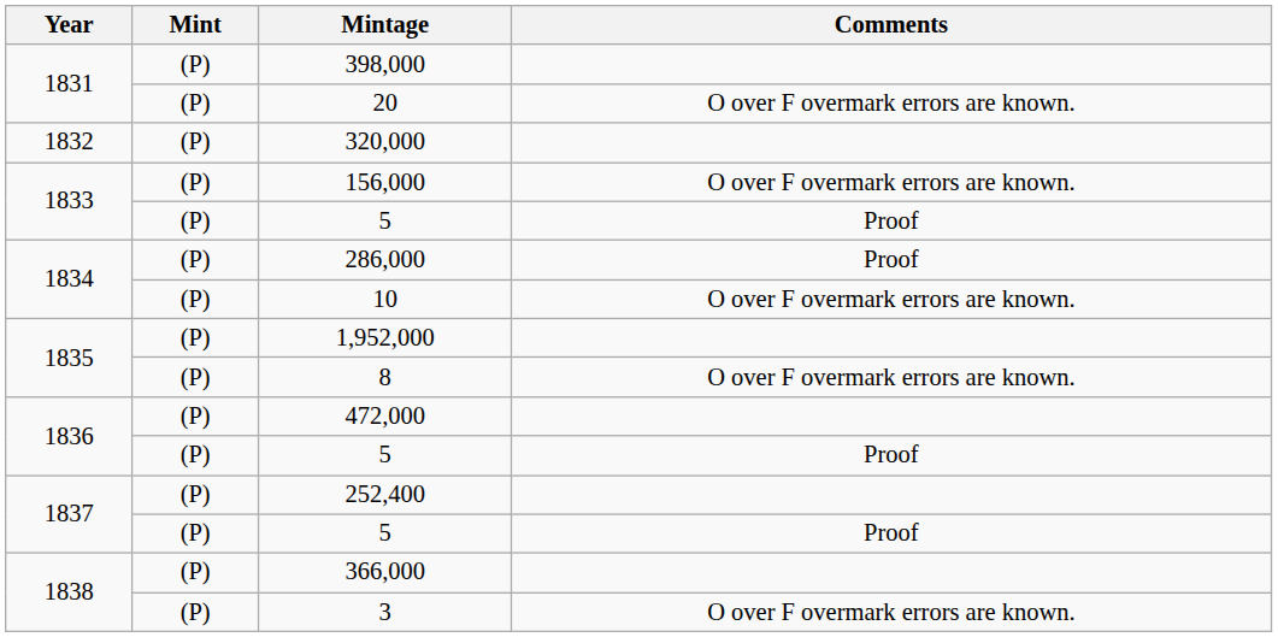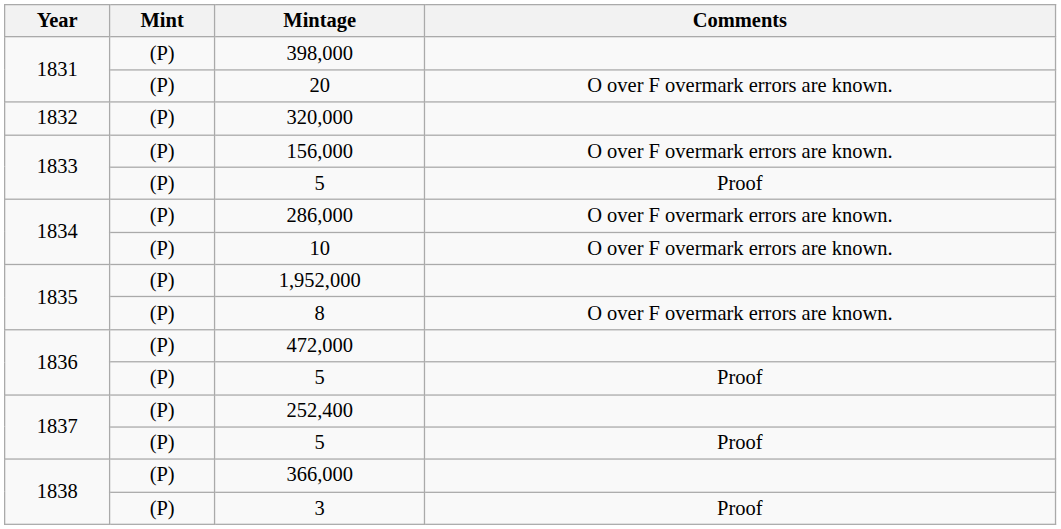286,000 | Comments: Proof -> O over F overmark errors are known.
3 | Comments: O over F overmark errors are known. -> Proof
